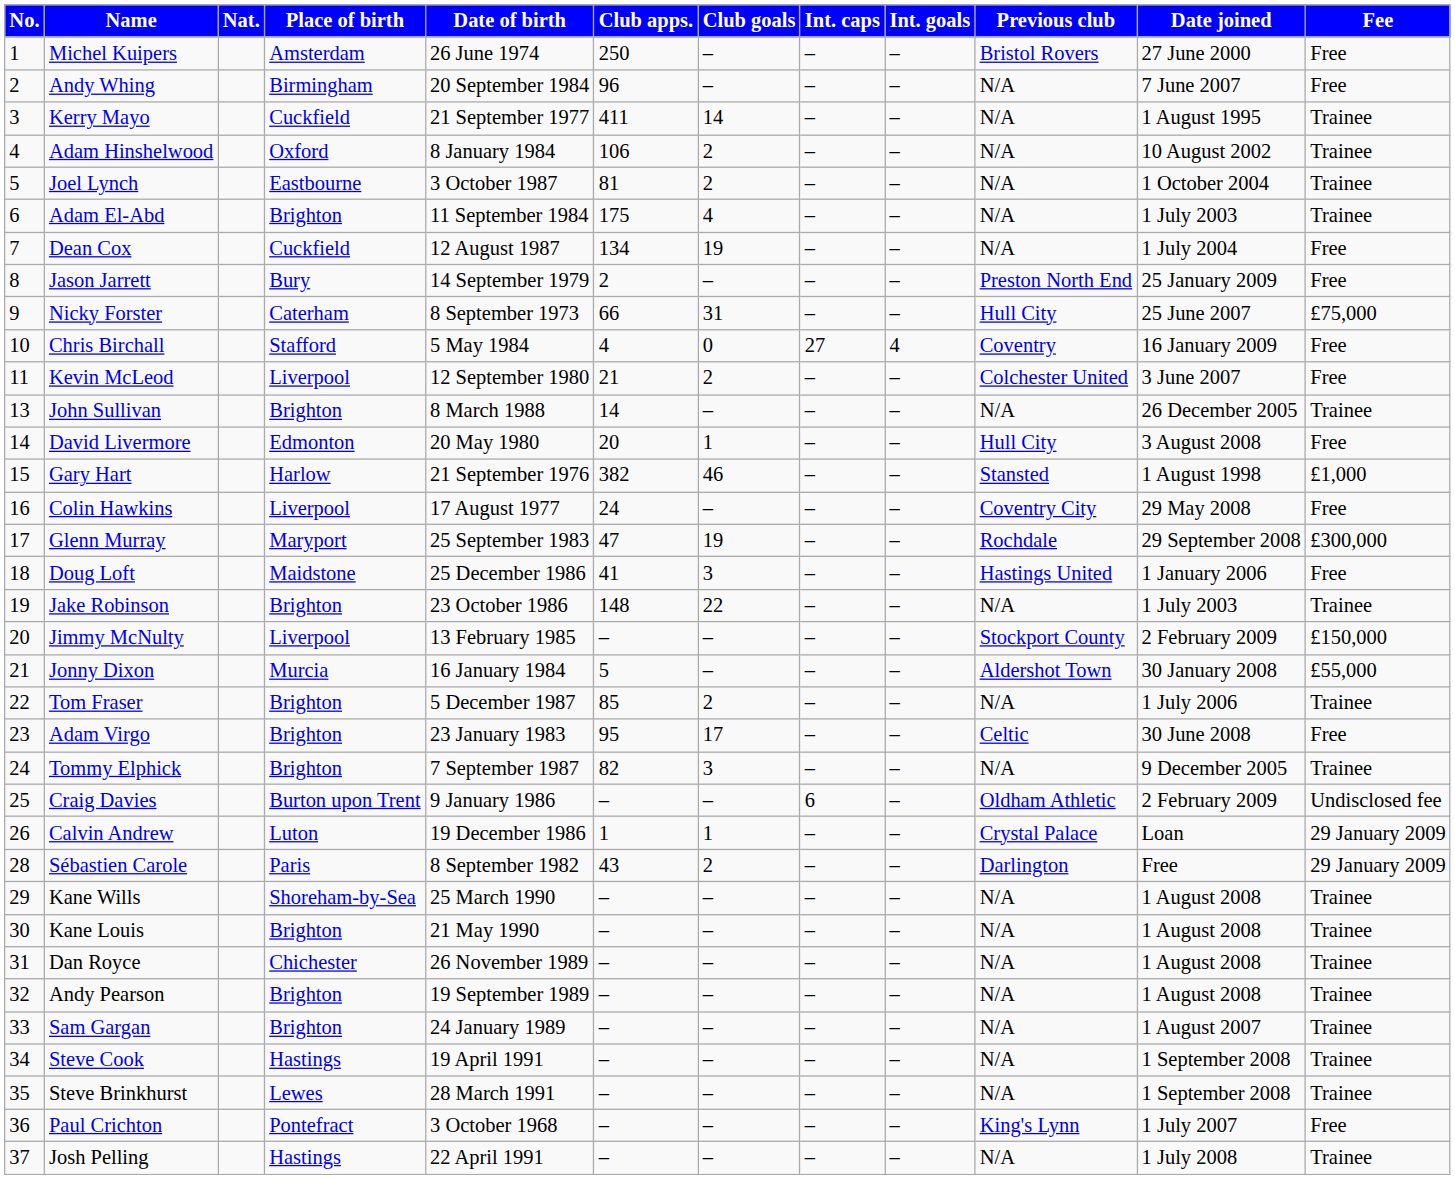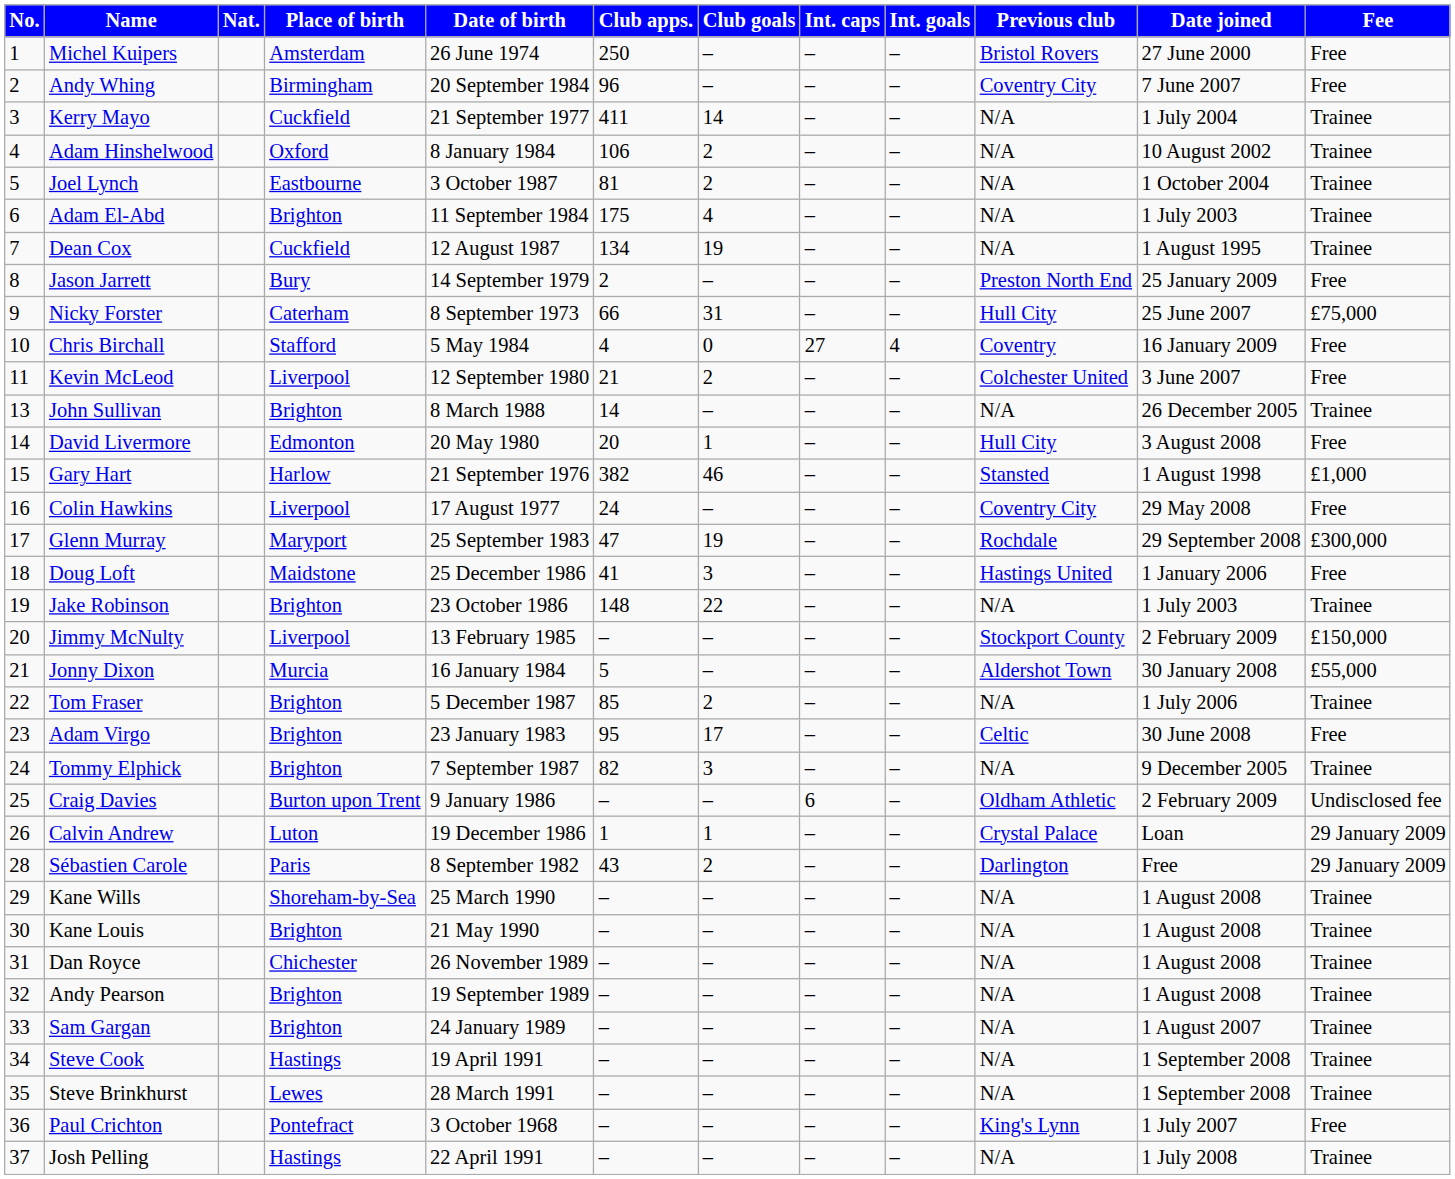Andy Whing | Previous club: N/A -> Coventry City
Kerry Mayo | Date joined: 1 August 1995 -> 1 July 2004
Dean Cox | Date joined: 1 July 2004 -> 1 August 1995
Dean Cox | Fee: Free -> Trainee
